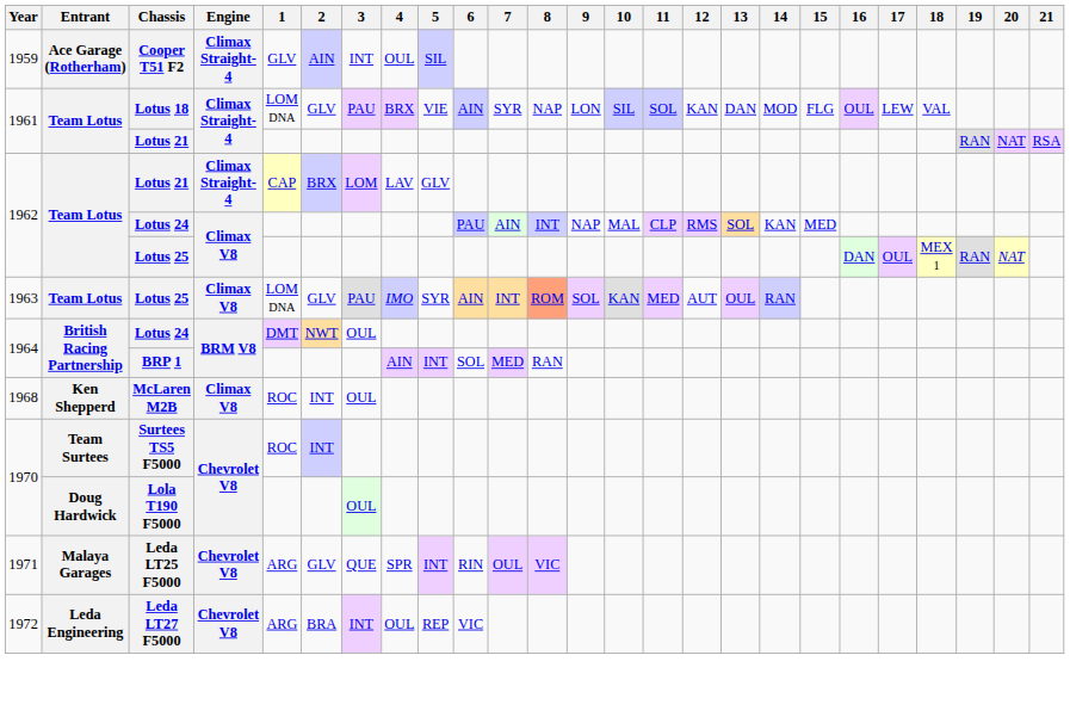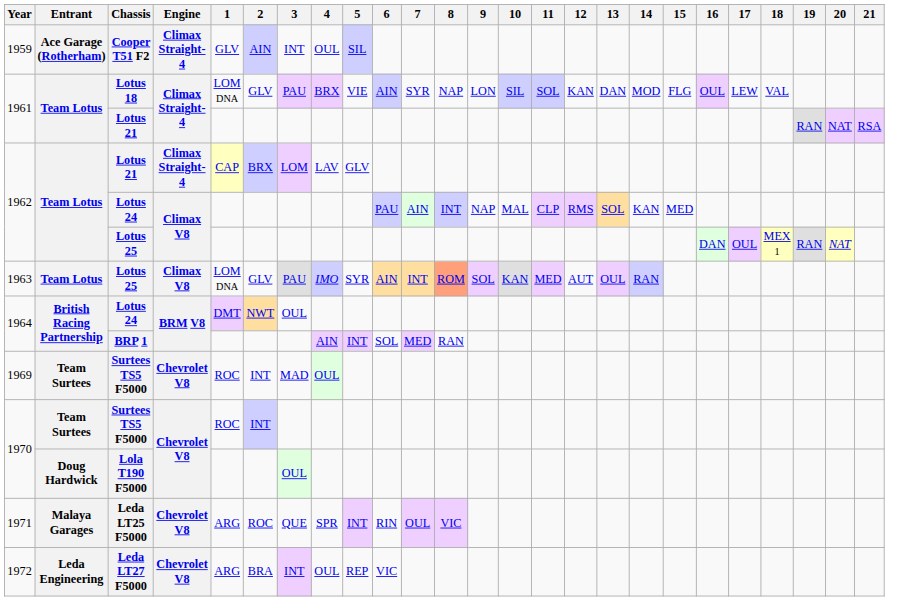- row: 1968 | Ken Shepperd | McLaren M2B | Climax V8 | ROC | INT | OUL
+ row: 1969 | Team Surtees | Surtees TS5 F5000 | Chevrolet V8 | ROC | INT | MAD | OUL
Leda LT25 F5000 | 2: GLV -> ROC
